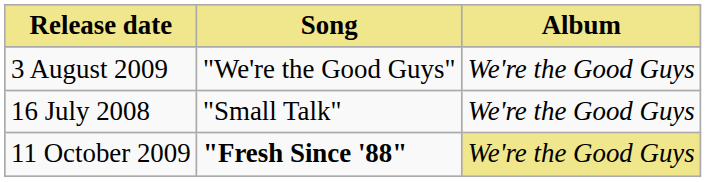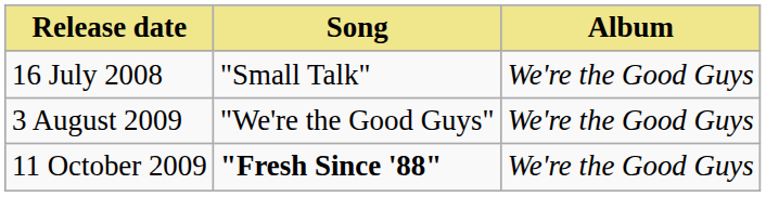rows swapped: 16 July 2008 <-> 3 August 2009
11 October 2009 | Album: khaki background -> no background
